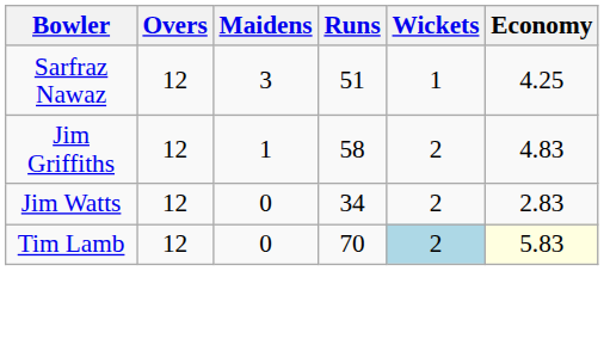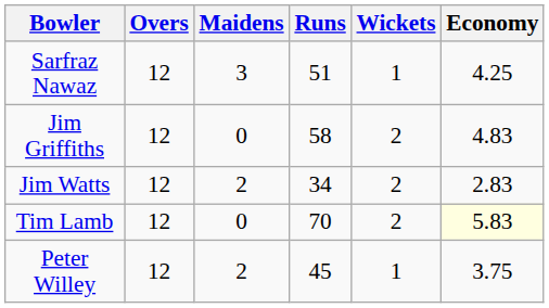Jim Griffiths | Maidens: 1 -> 0
Jim Watts | Maidens: 0 -> 2
Tim Lamb | Wickets: lightblue background -> no background
+ row: Peter Willey | 12 | 2 | 45 | 1 | 3.75
